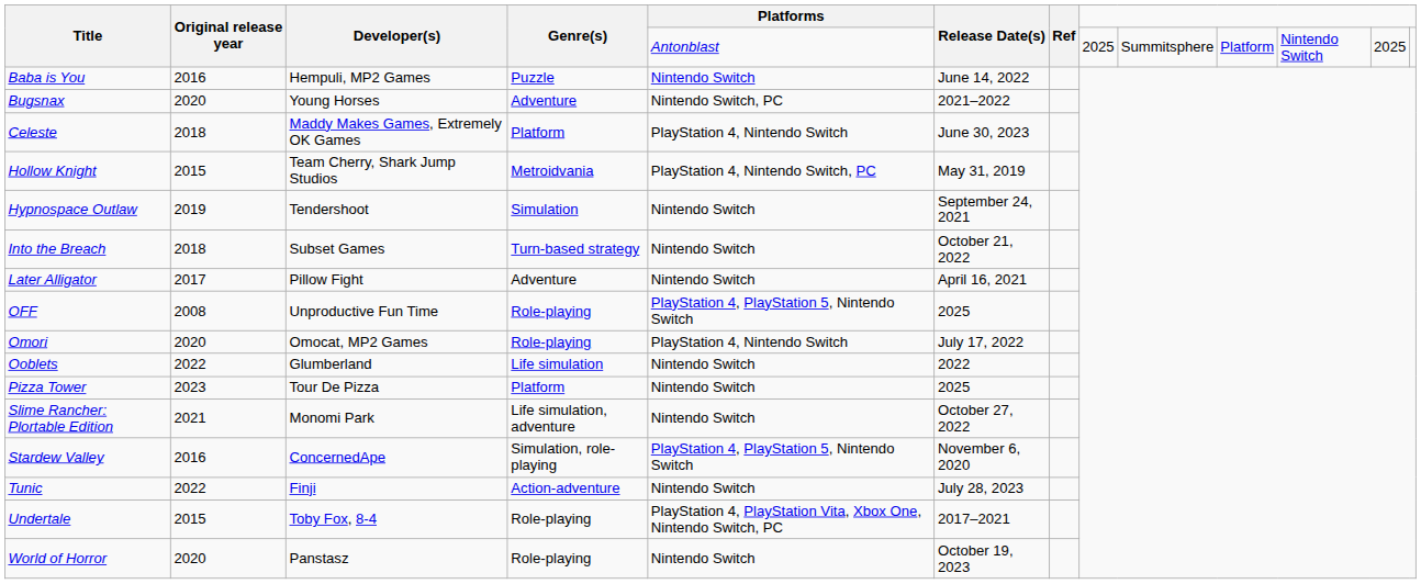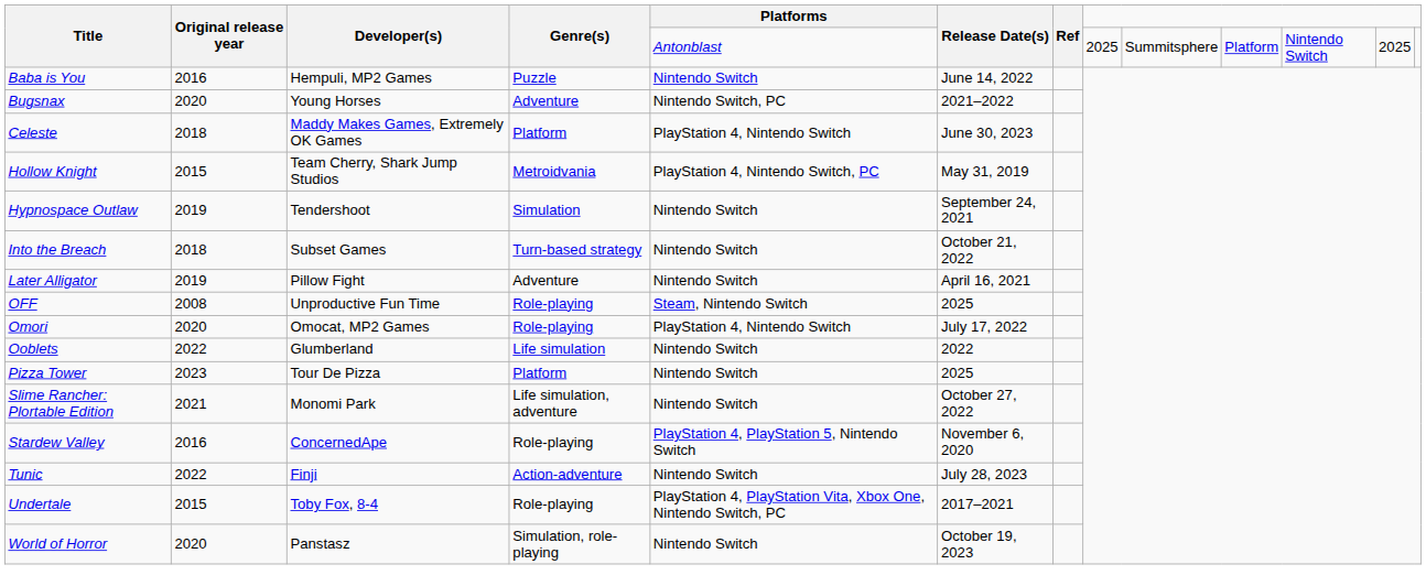Later Alligator | Original release year: 2017 -> 2019
OFF | Platforms: PlayStation 4, PlayStation 5, Nintendo Switch -> Steam, Nintendo Switch
Stardew Valley | Genre(s): Simulation, role-playing -> Role-playing
World of Horror | Genre(s): Role-playing -> Simulation, role-playing
